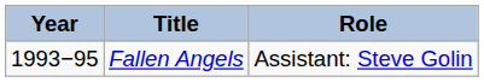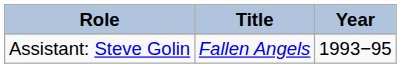columns swapped: Year <-> Role
